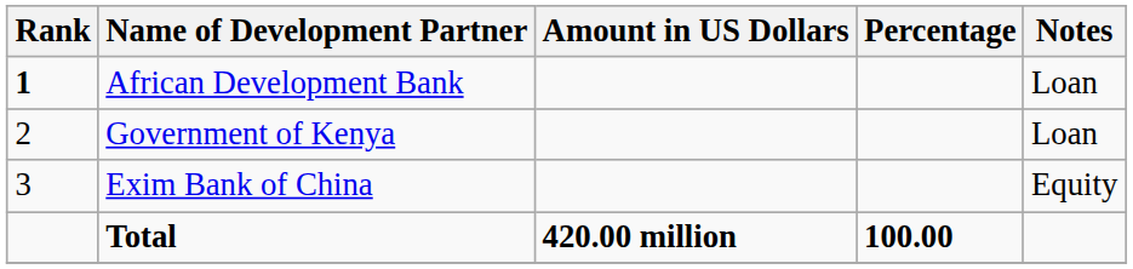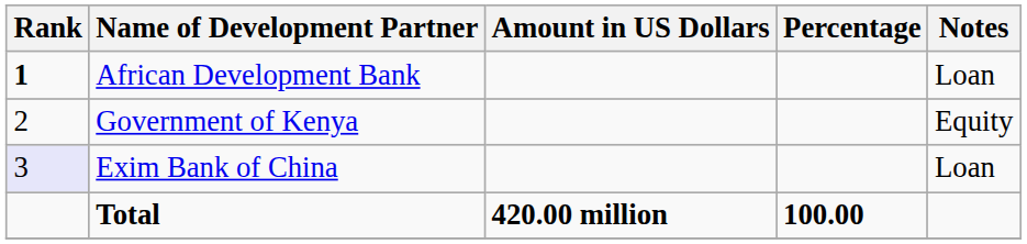Government of Kenya | Notes: Loan -> Equity
Exim Bank of China | Rank: no background -> lavender background
Exim Bank of China | Notes: Equity -> Loan
